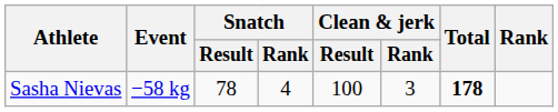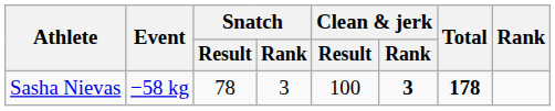Sasha Nievas | Snatch / Rank: 4 -> 3
Sasha Nievas | Clean & jerk / Rank: normal -> bold
